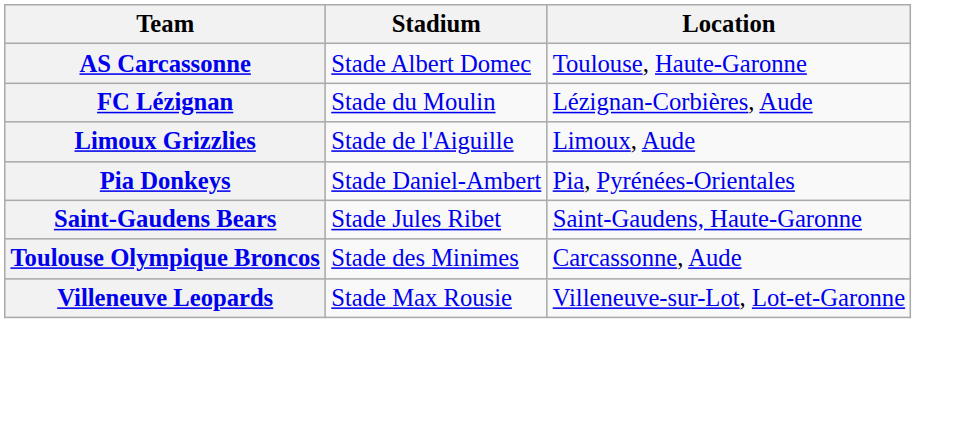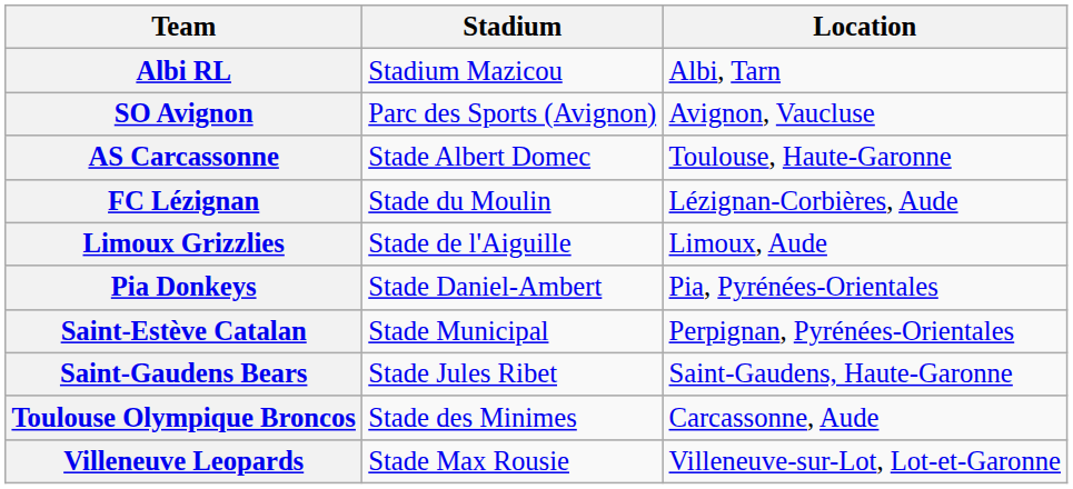+ row: Albi RL | Stadium Mazicou | Albi, Tarn
+ row: SO Avignon | Parc des Sports (Avignon) | Avignon, Vaucluse
+ row: Saint-Estève Catalan | Stade Municipal | Perpignan, Pyrénées-Orientales
